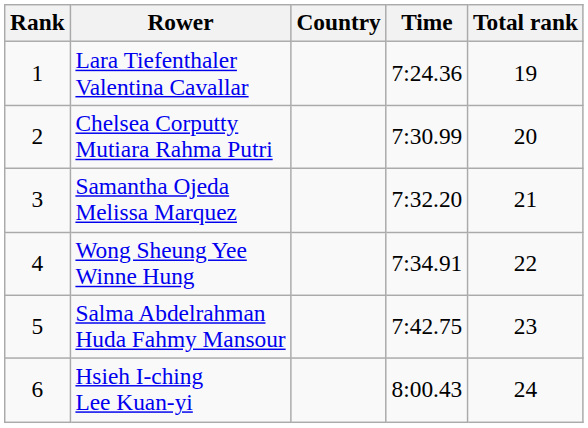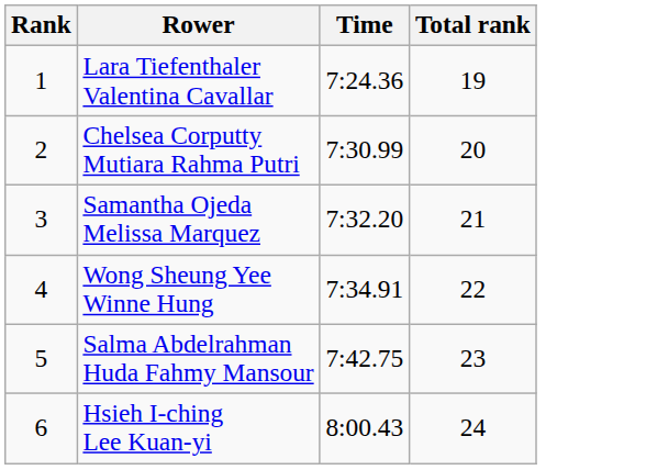- column: Country
